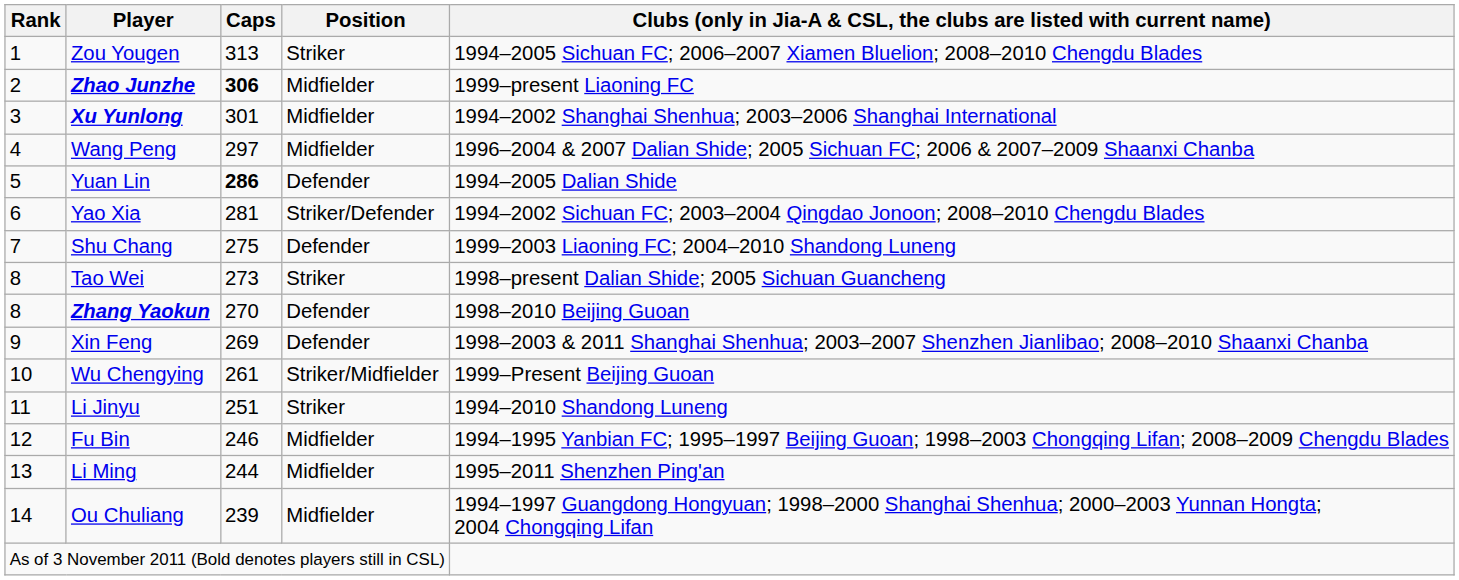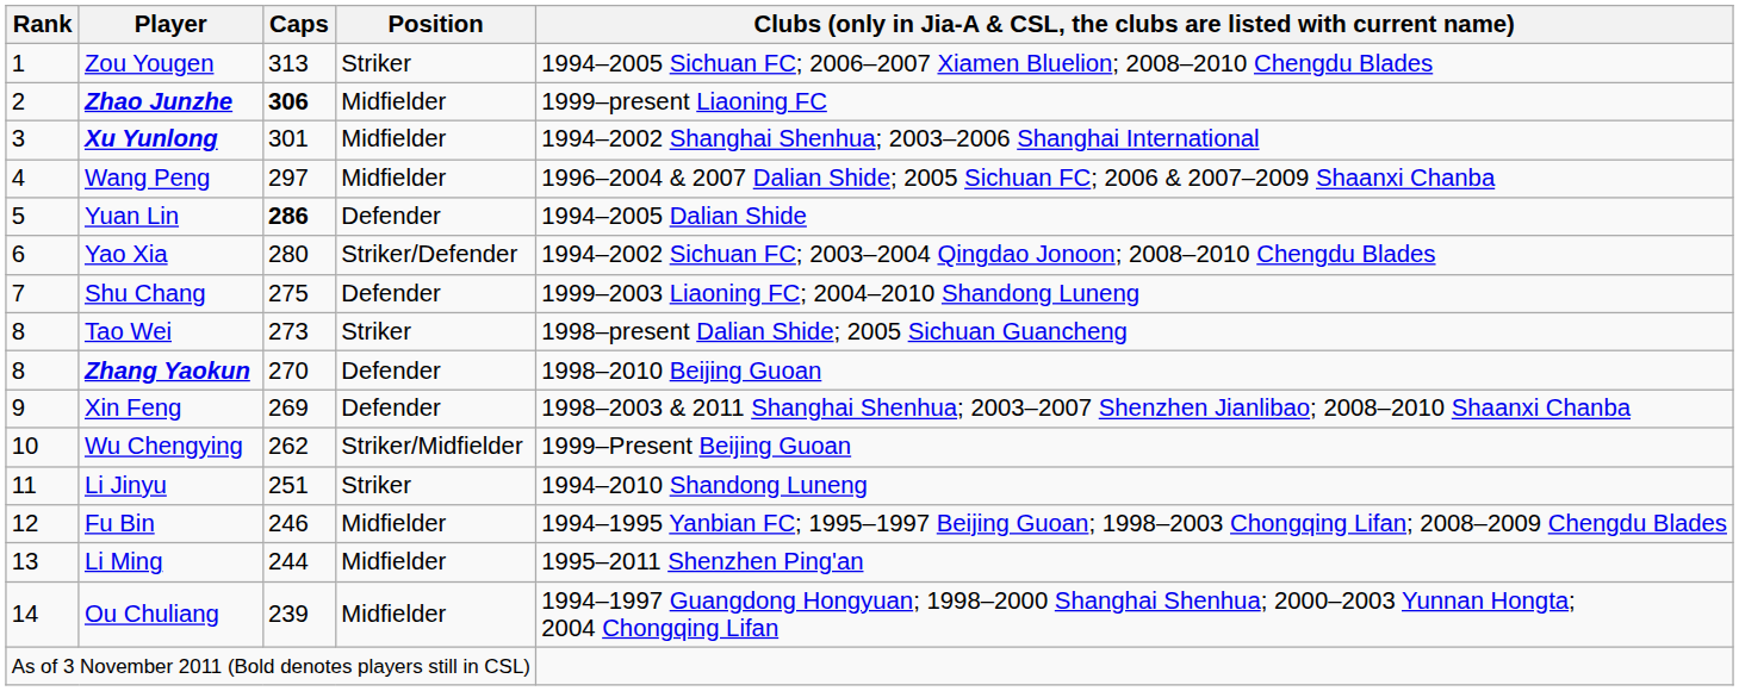Yao Xia | Caps: 281 -> 280
Wu Chengying | Caps: 261 -> 262
